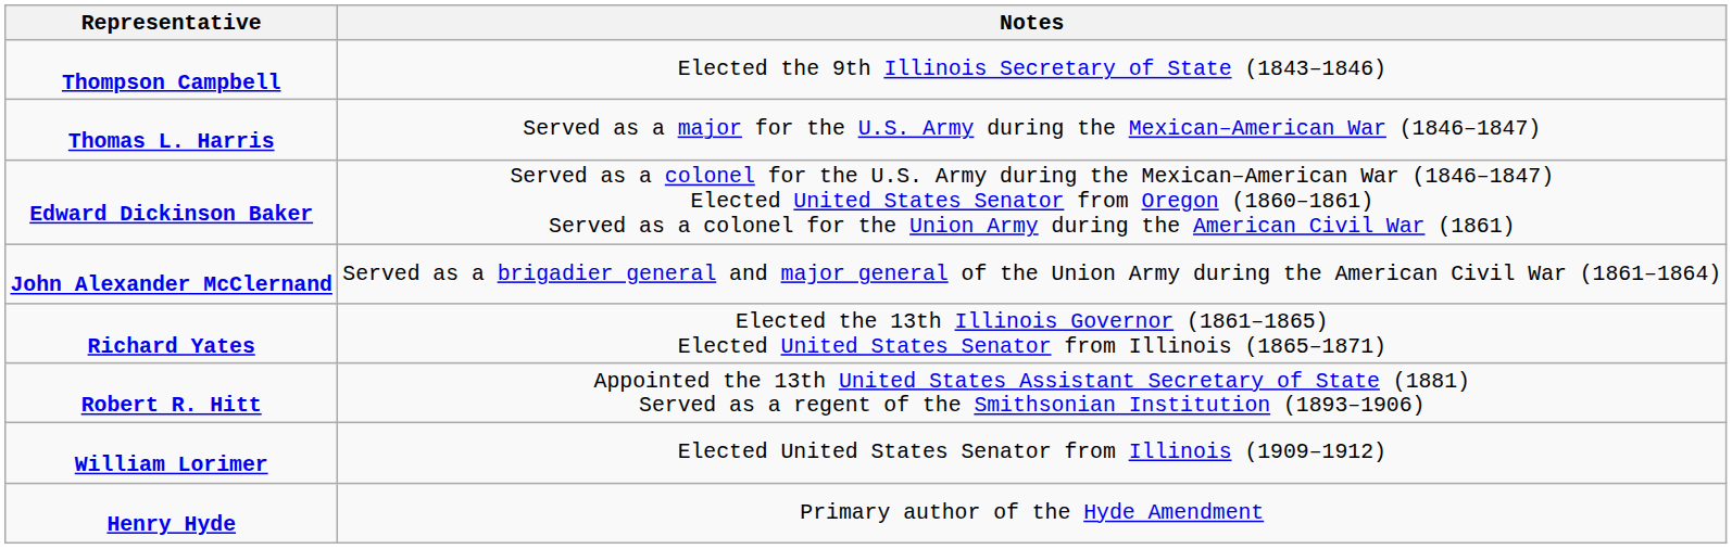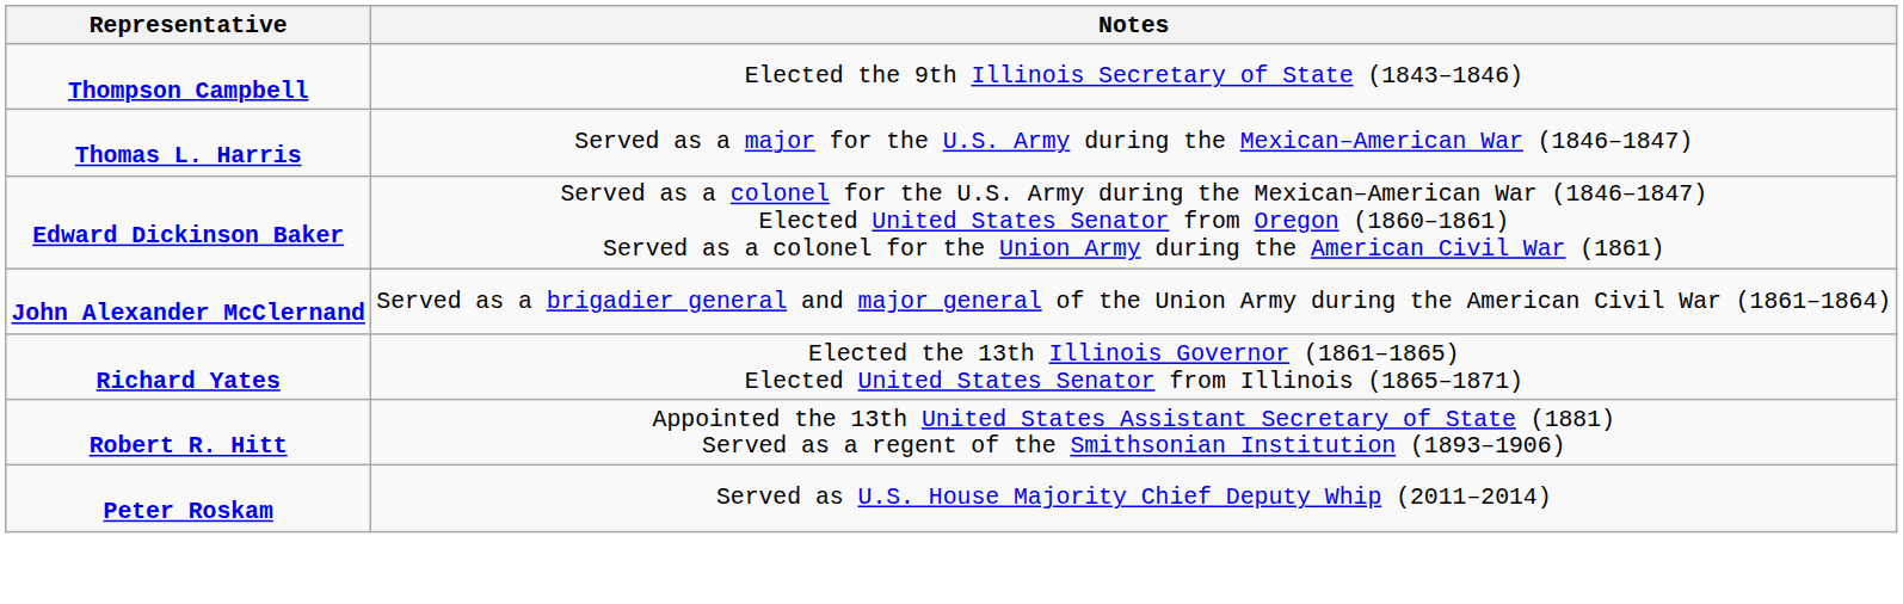- row: William Lorimer | Elected United States Senator from Illinois (1909–1912)
- row: Henry Hyde | Primary author of the Hyde Amendment
+ row: Peter Roskam | Served as U.S. House Majority Chief Deputy Whip (2011–2014)
